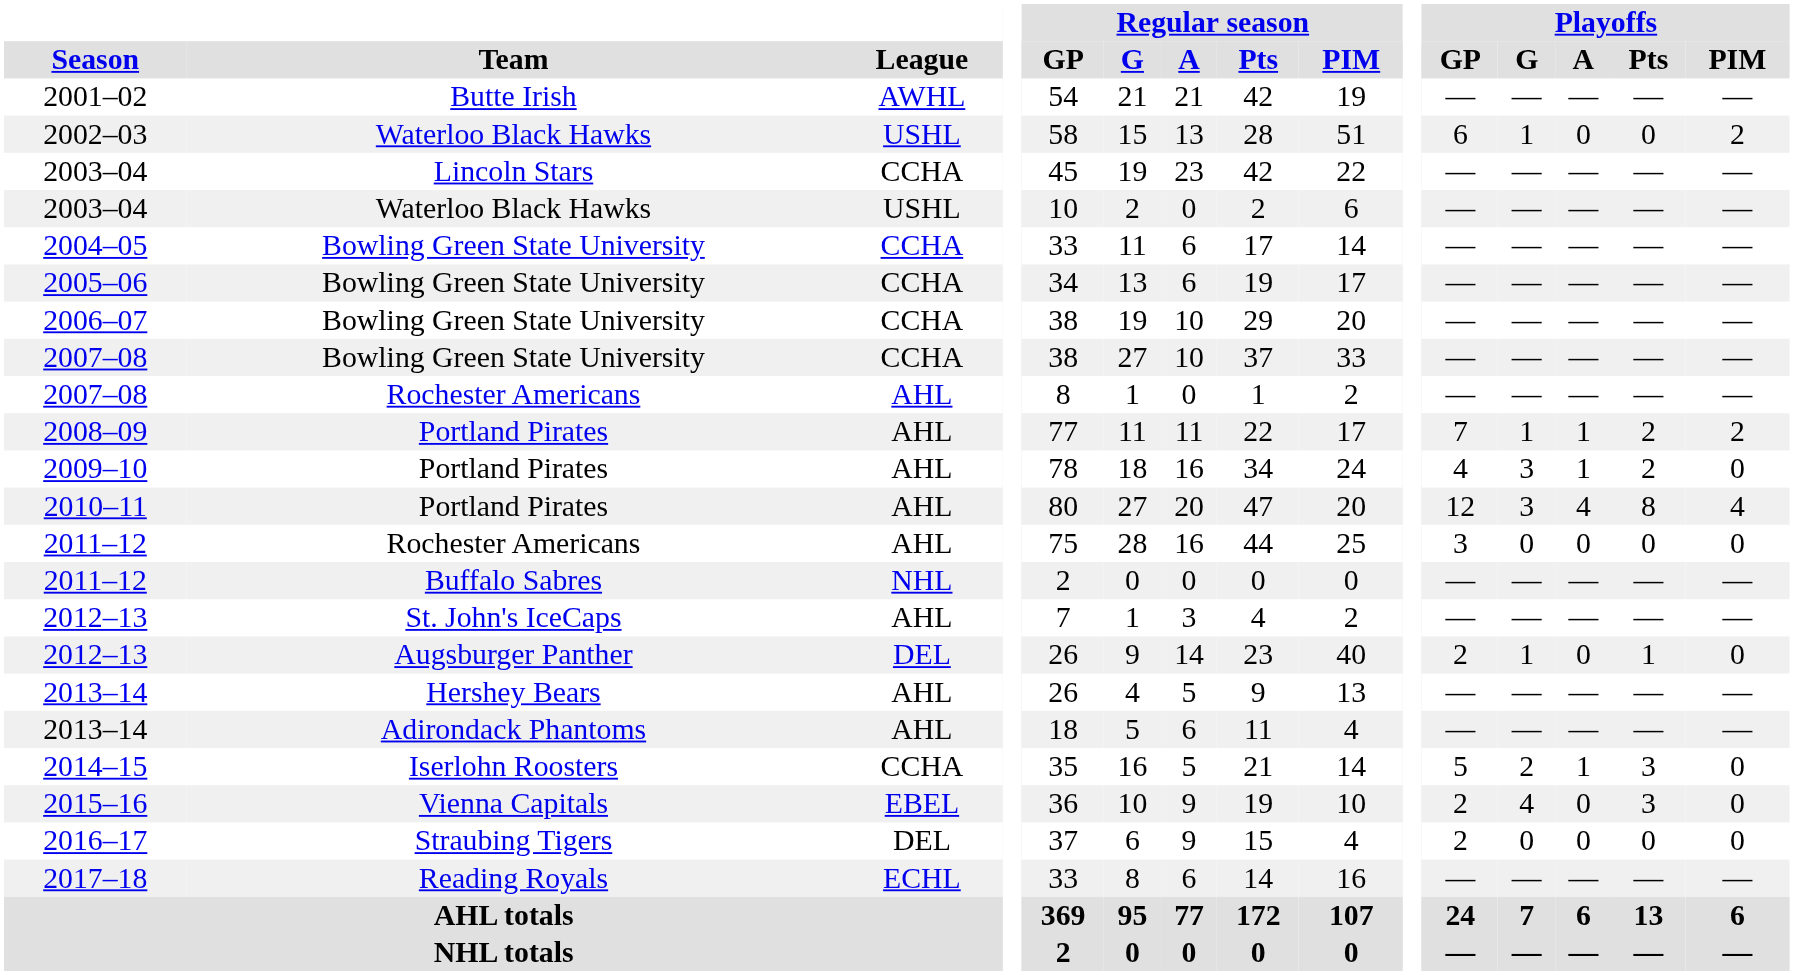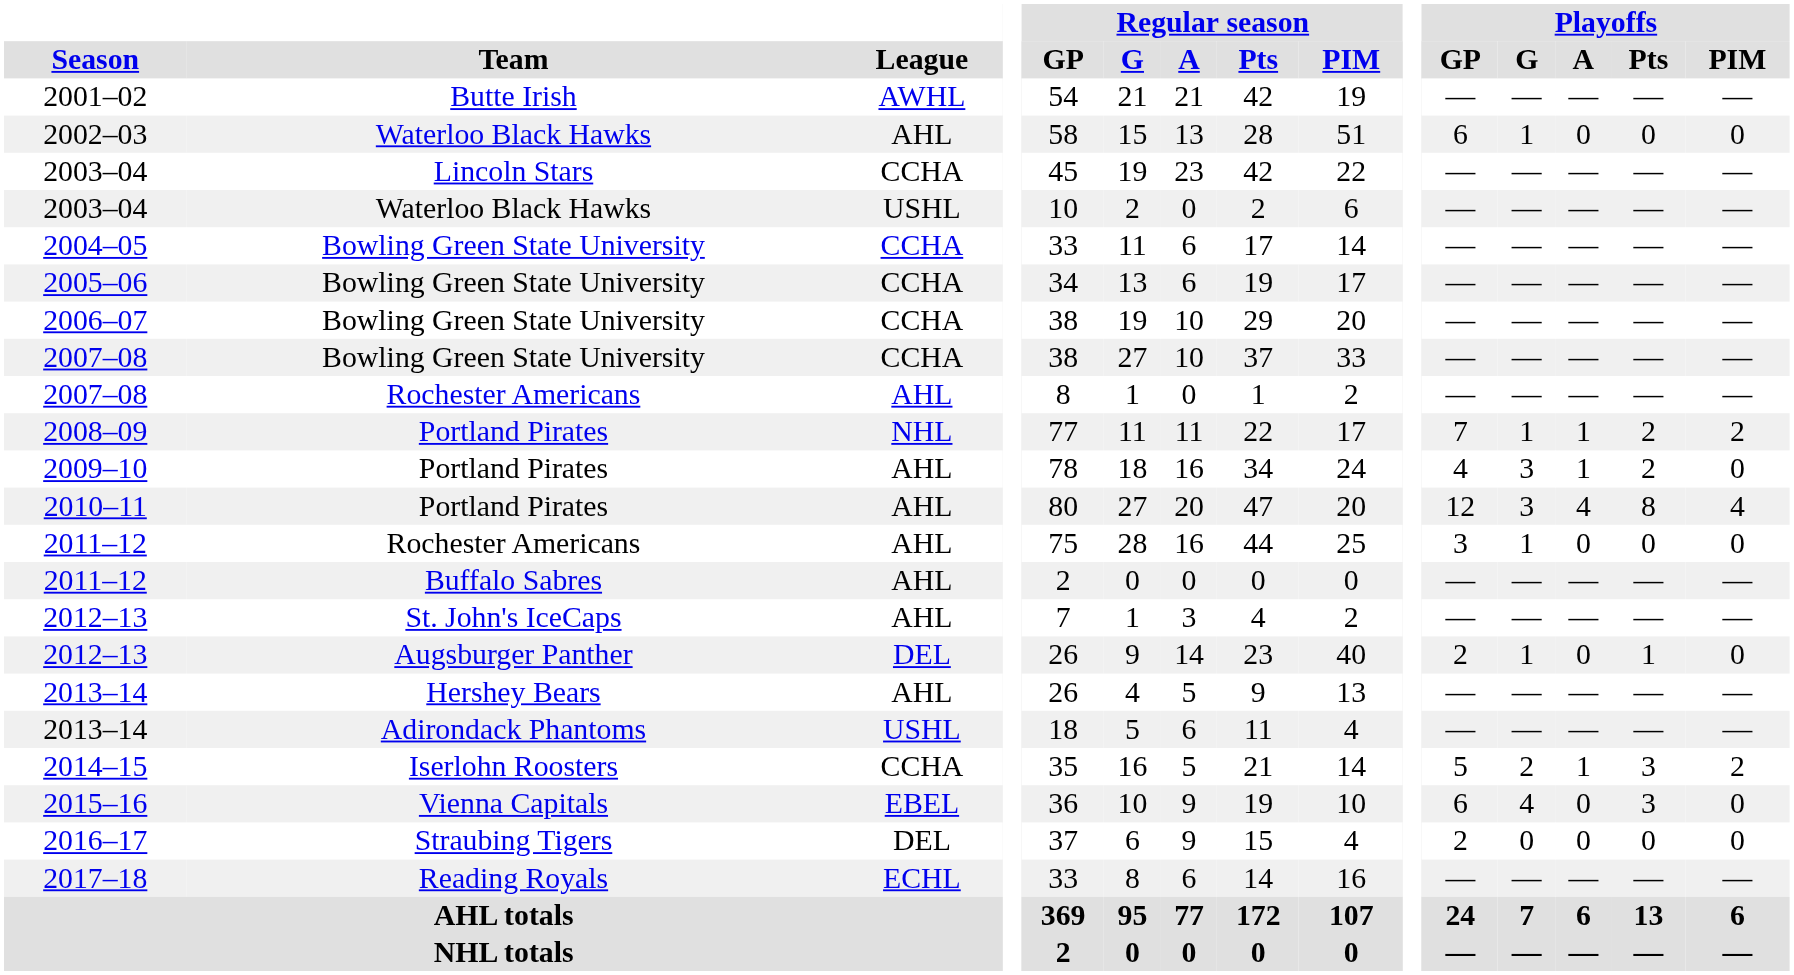2002–03 | League: USHL -> AHL
2002–03 | Playoffs / PIM: 2 -> 0
2008–09 | League: AHL -> NHL
2011–12 / Rochester Americans | Playoffs / G: 0 -> 1
2011–12 / Buffalo Sabres | League: NHL -> AHL
2013–14 / Adirondack Phantoms | League: AHL -> USHL
2014–15 | Playoffs / PIM: 0 -> 2
2015–16 | Playoffs / GP: 2 -> 6
